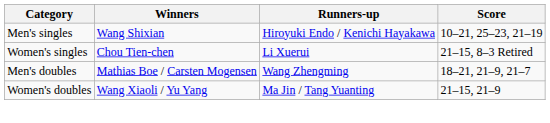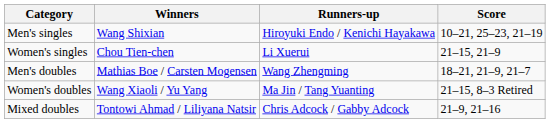Women's singles | Score: 21–15, 8–3 Retired -> 21–15, 21–9
Women's doubles | Score: 21–15, 21–9 -> 21–15, 8–3 Retired
+ row: Mixed doubles | Tontowi Ahmad / Liliyana Natsir | Chris Adcock / Gabby Adcock | 21–9, 21–16
